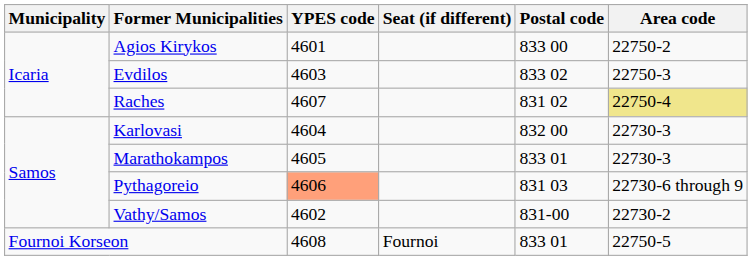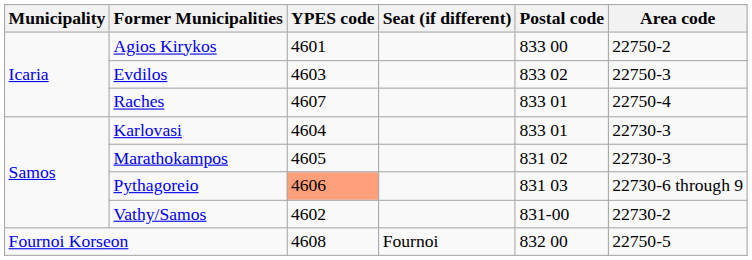Raches | Postal code: 831 02 -> 833 01
Raches | Area code: khaki background -> no background
Karlovasi | Postal code: 832 00 -> 833 01
Marathokampos | Postal code: 833 01 -> 831 02
Fournoi Korseon | Postal code: 833 01 -> 832 00
